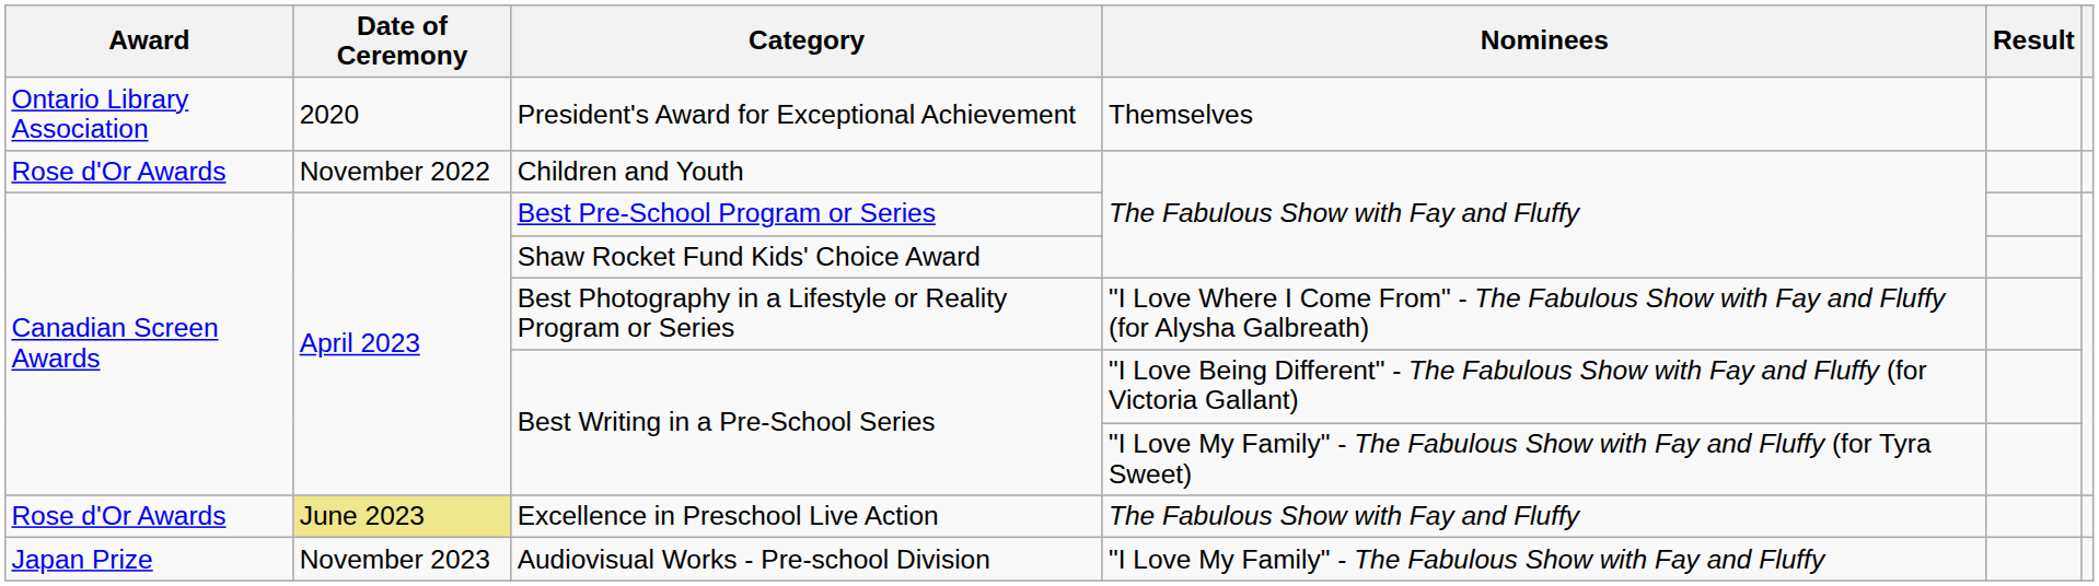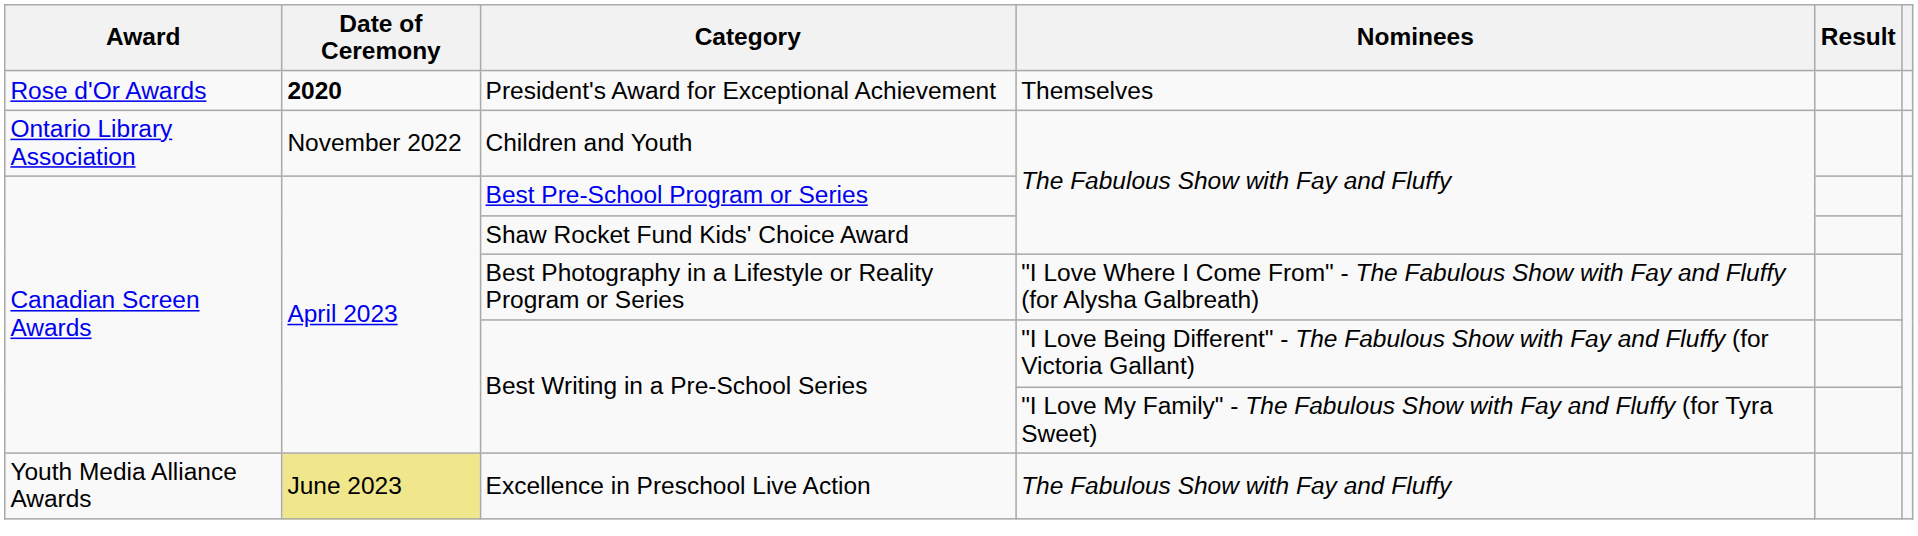President's Award for Exceptional Achievement | Award: Ontario Library Association -> Rose d'Or Awards
President's Award for Exceptional Achievement | Date of Ceremony: normal -> bold
Children and Youth | Award: Rose d'Or Awards -> Ontario Library Association
Excellence in Preschool Live Action | Award: Rose d'Or Awards -> Youth Media Alliance Awards
- row: Japan Prize | November 2023 | Audiovisual Works - Pre-school Division | "I Love My Family" - The Fabulous Show with Fay and Fluffy
